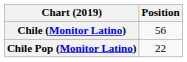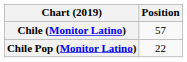Chile (Monitor Latino) | Position: 56 -> 57
